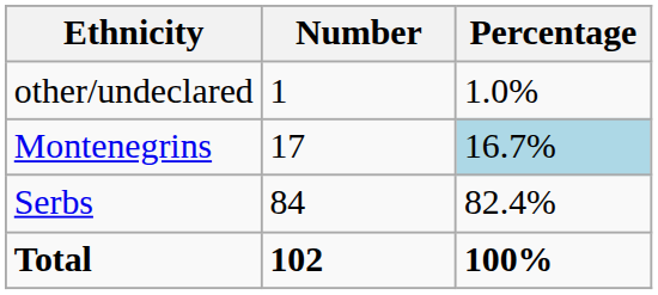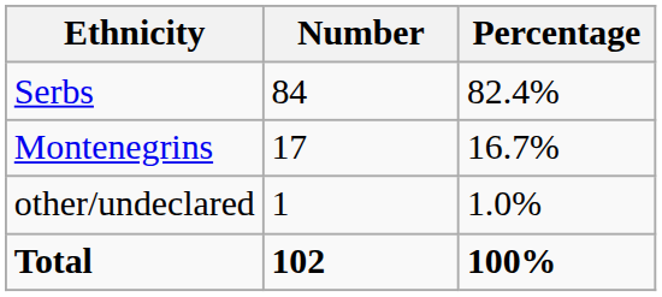rows swapped: Serbs <-> other/undeclared
Montenegrins | Percentage: lightblue background -> no background
